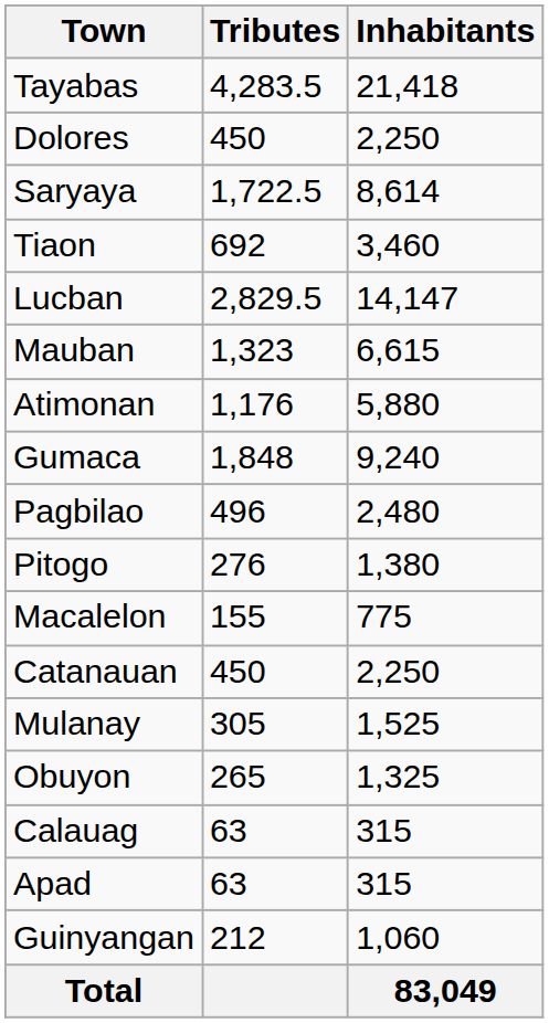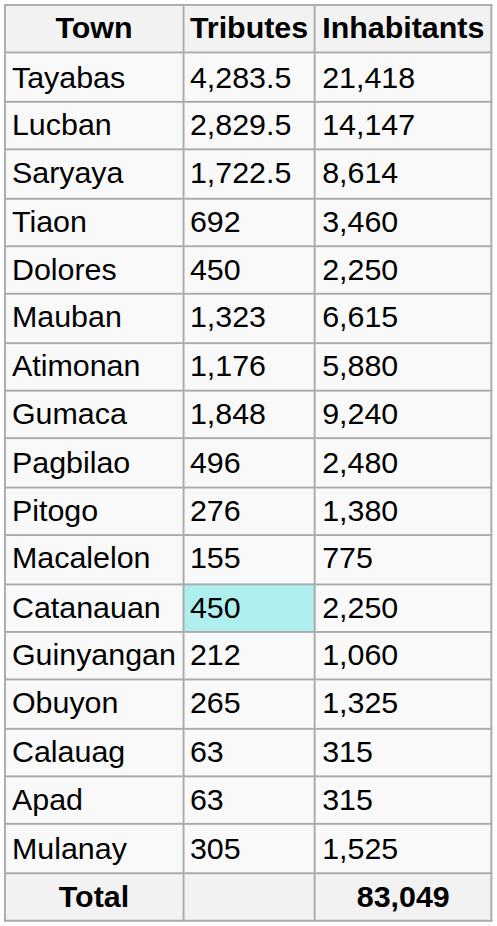rows swapped: Lucban <-> Dolores
Catanauan | Tributes: no background -> paleturquoise background
rows swapped: Mulanay <-> Guinyangan
